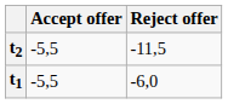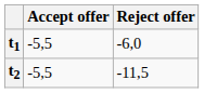rows swapped: t1 <-> t2
